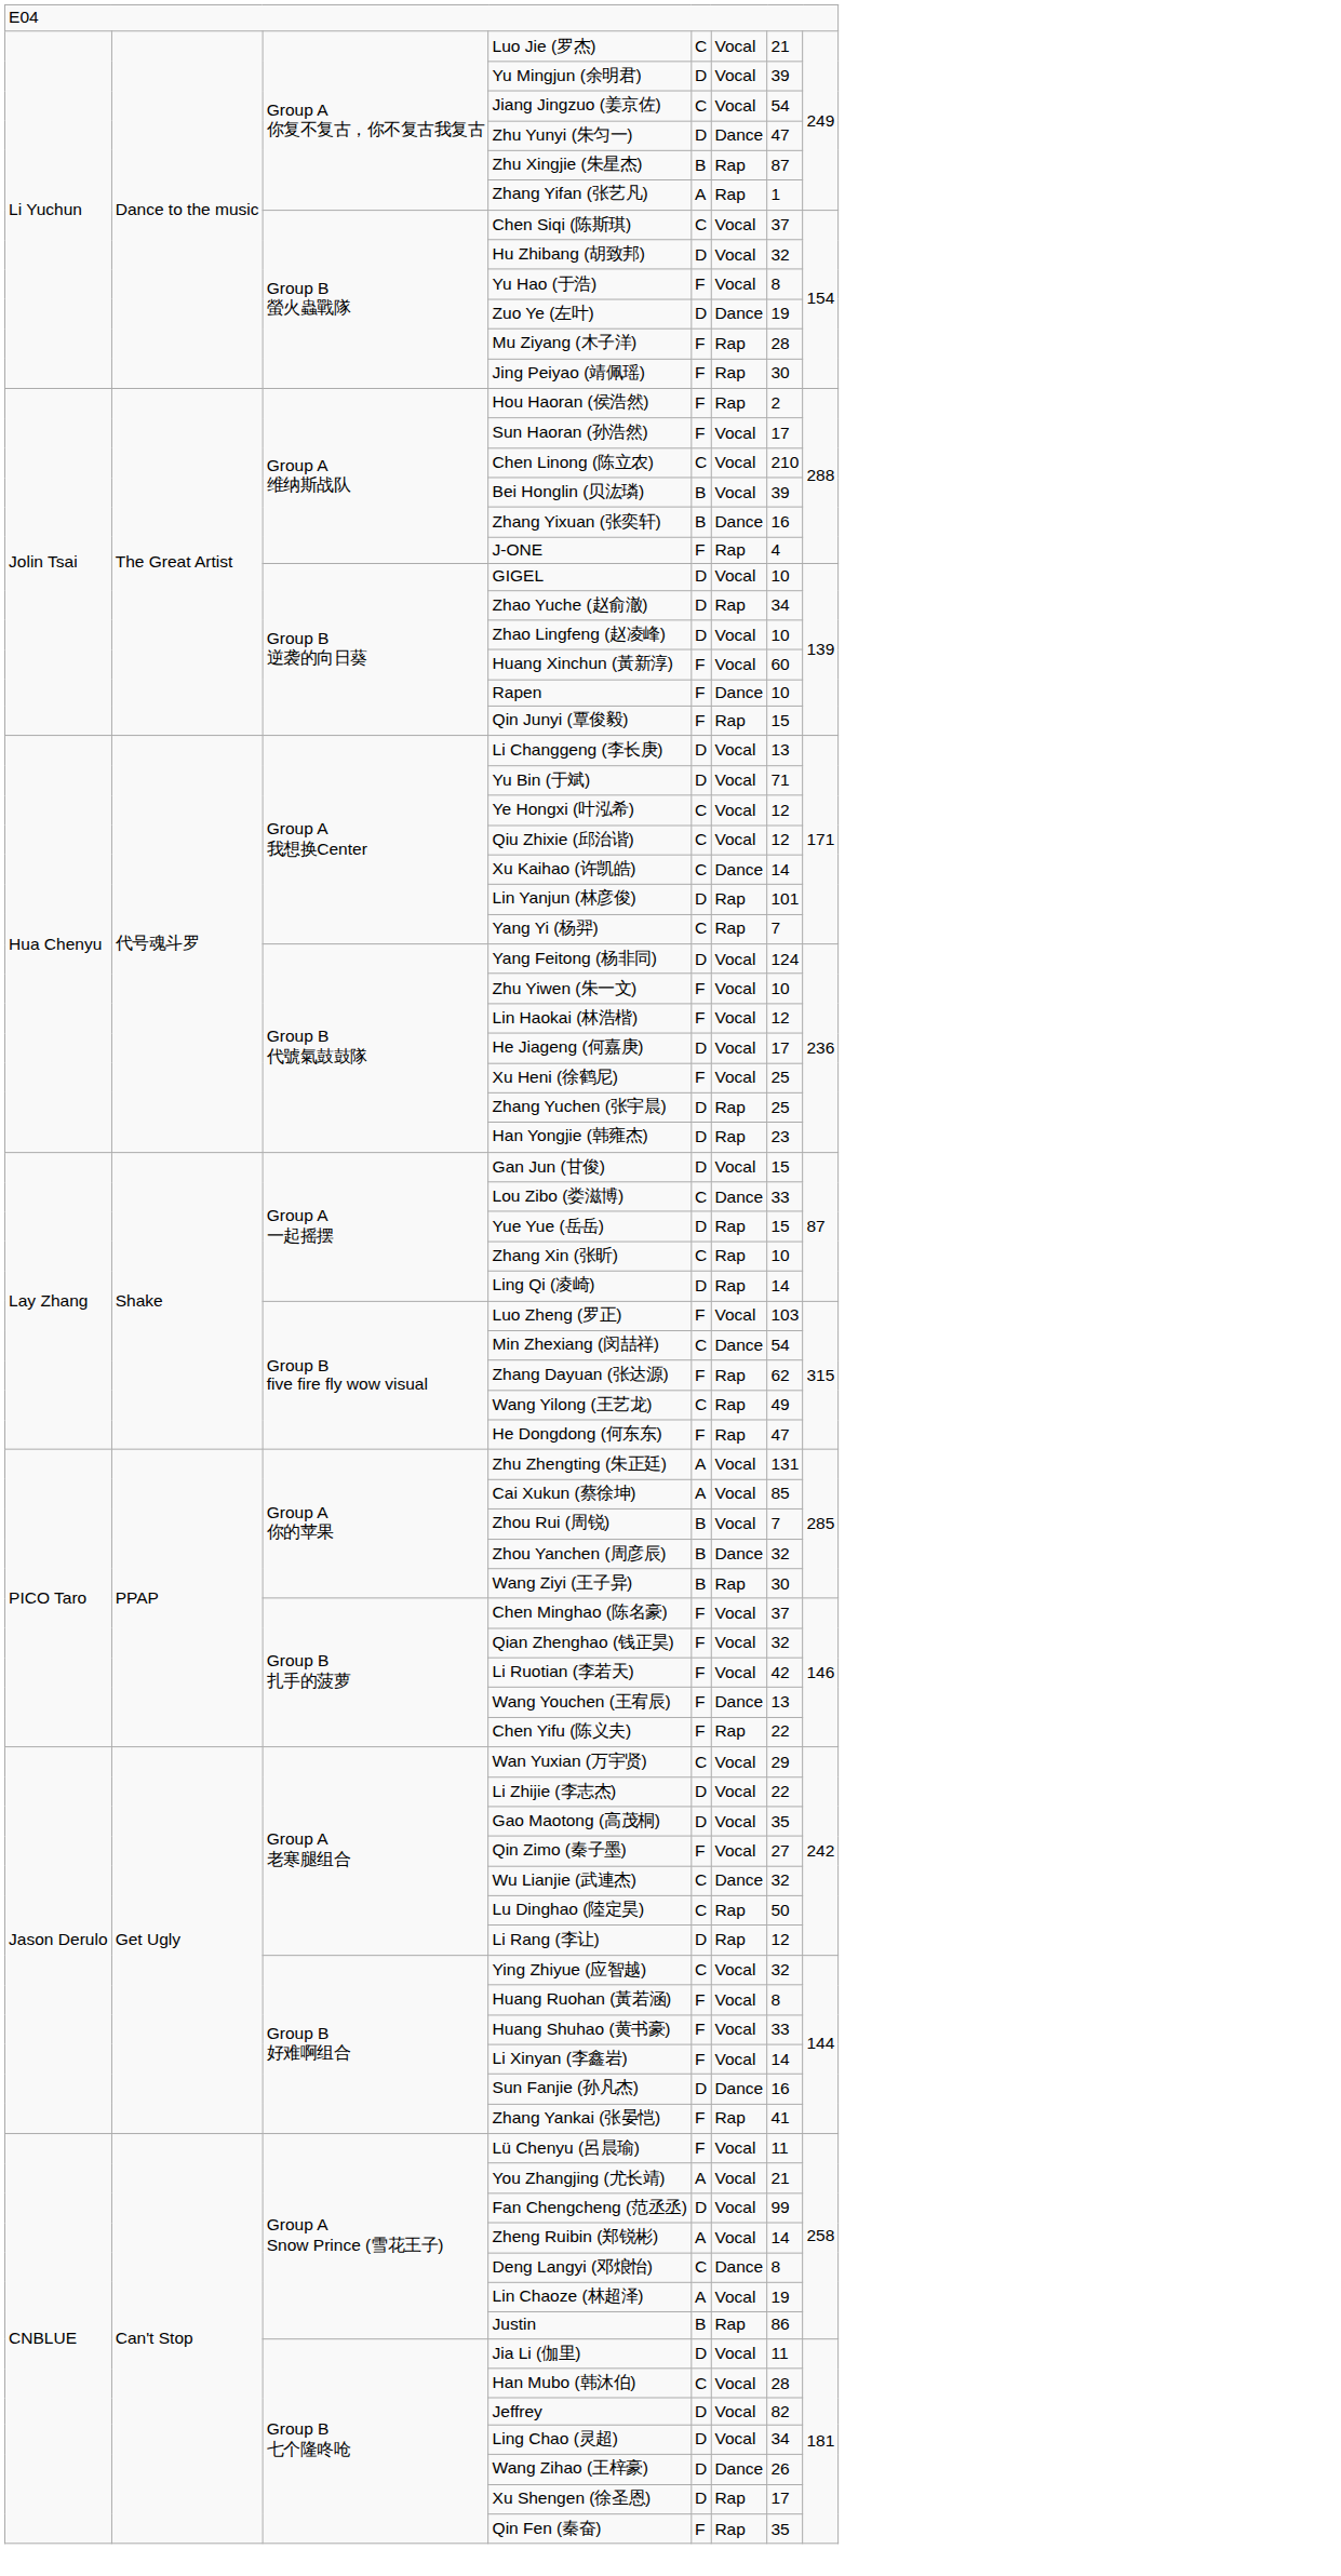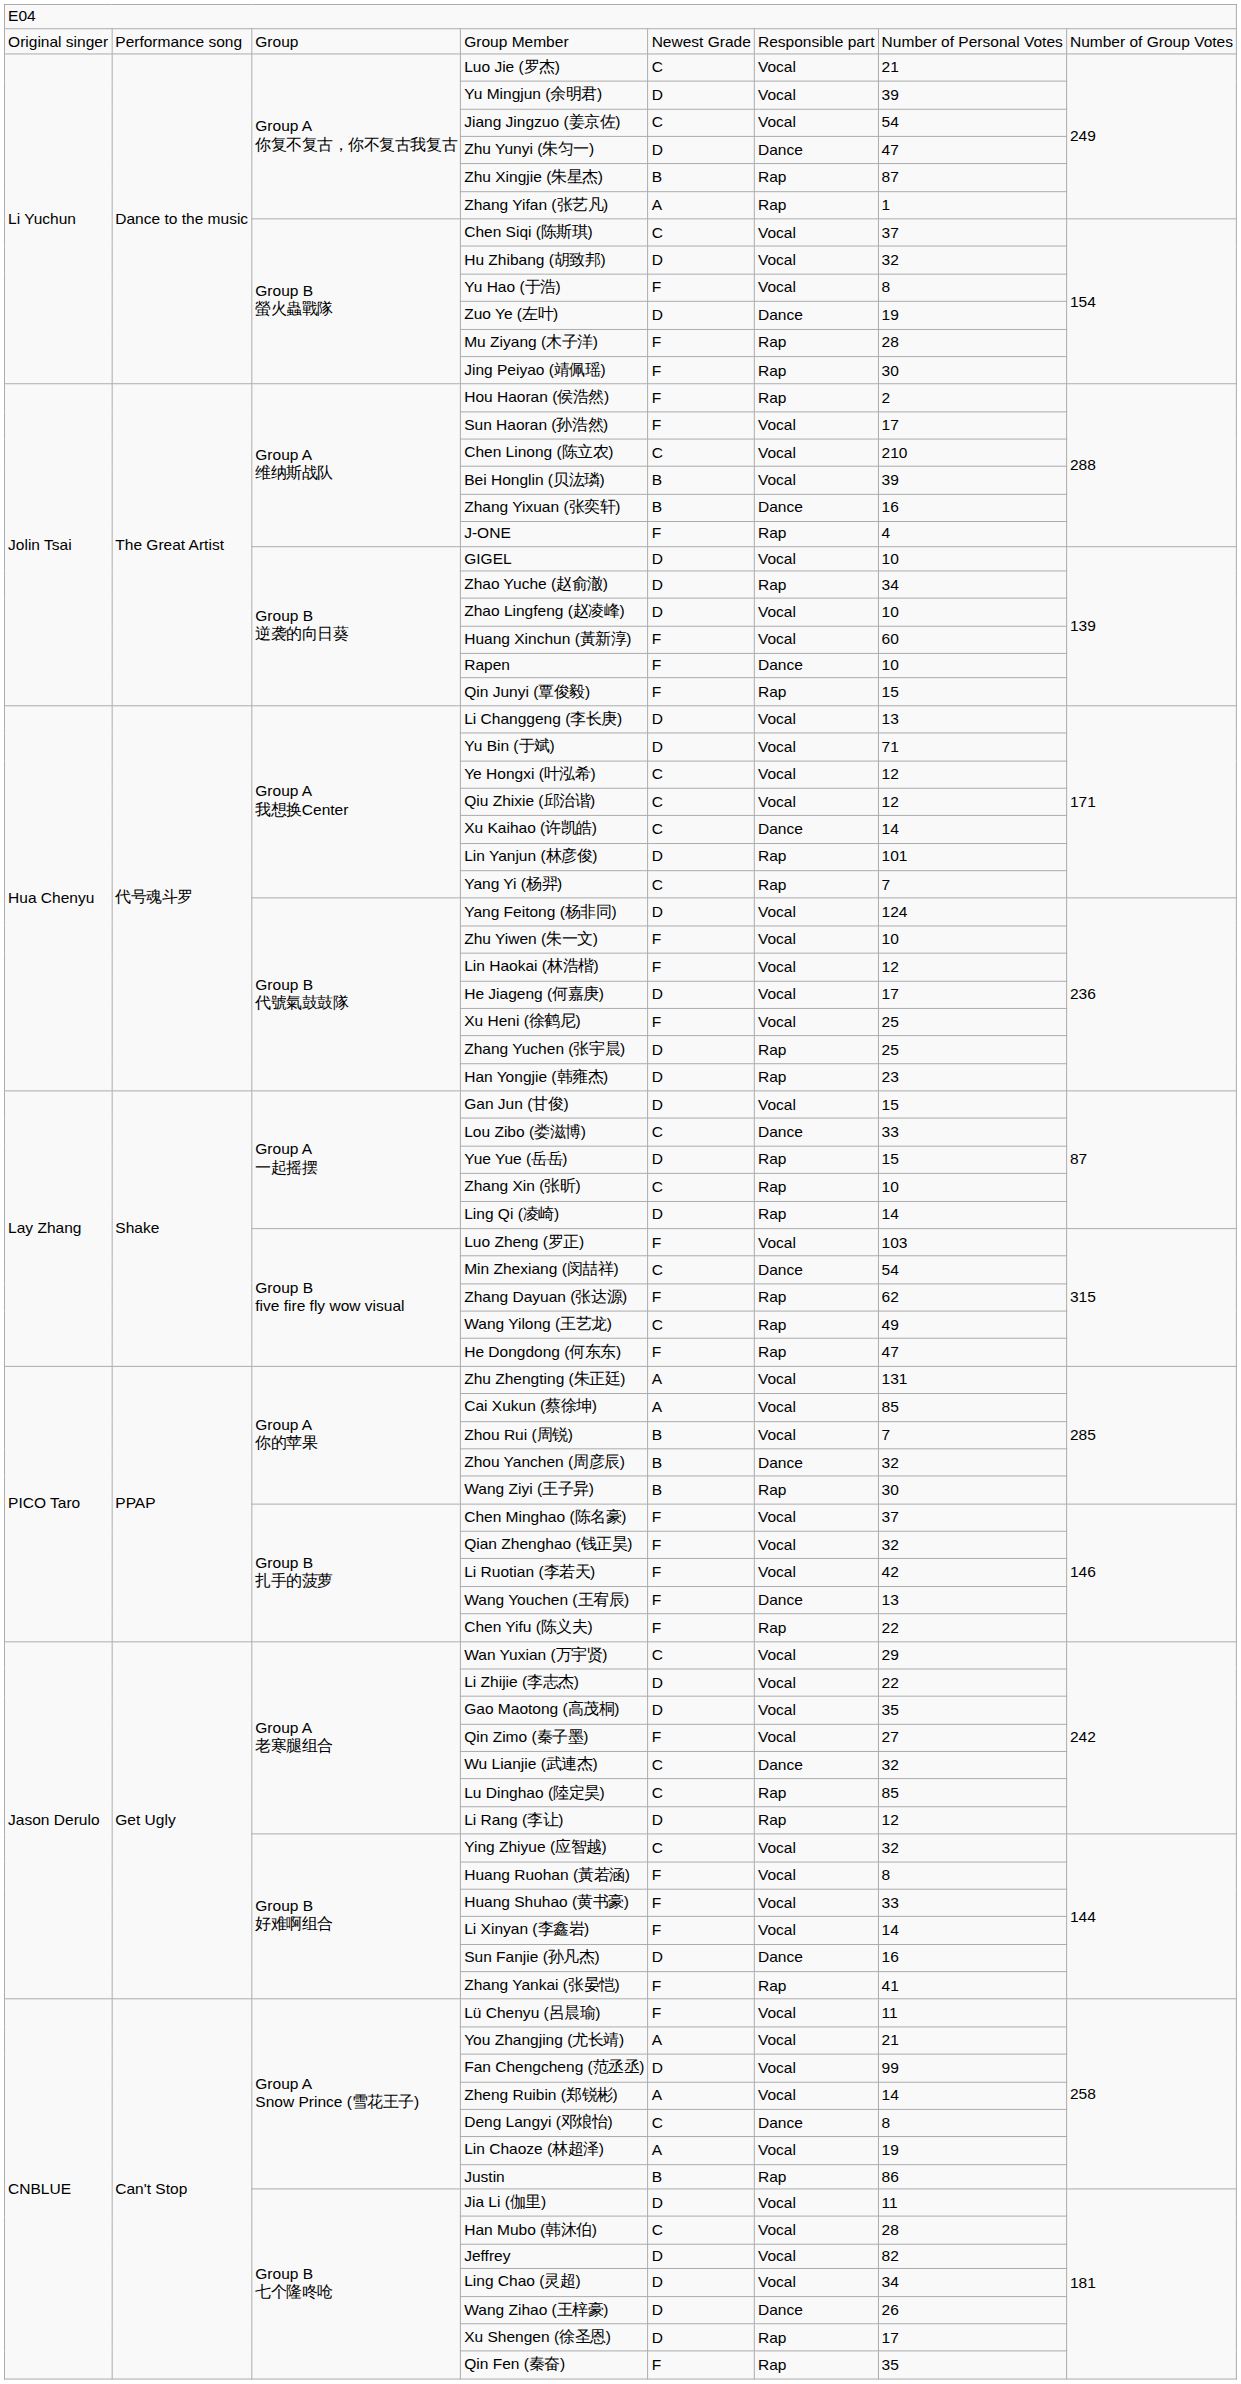+ row: Original singer | Performance song | Group | Group Member | Newest Grade | Responsible part | Number of Personal Votes | Number of Group Votes
Lu Dinghao (陸定昊) | column 7: 50 -> 85
